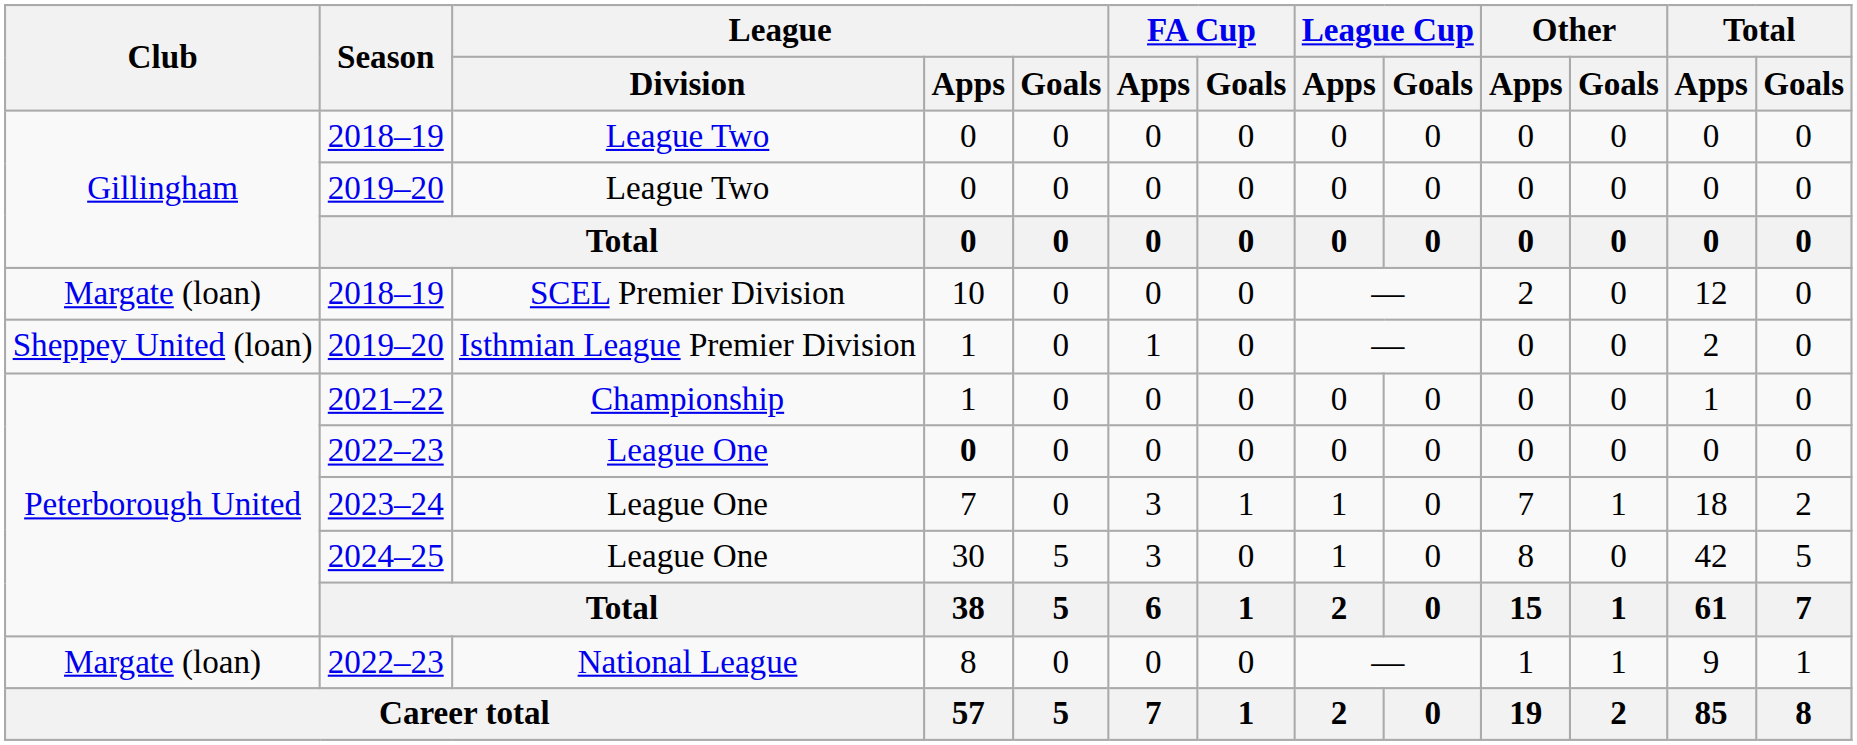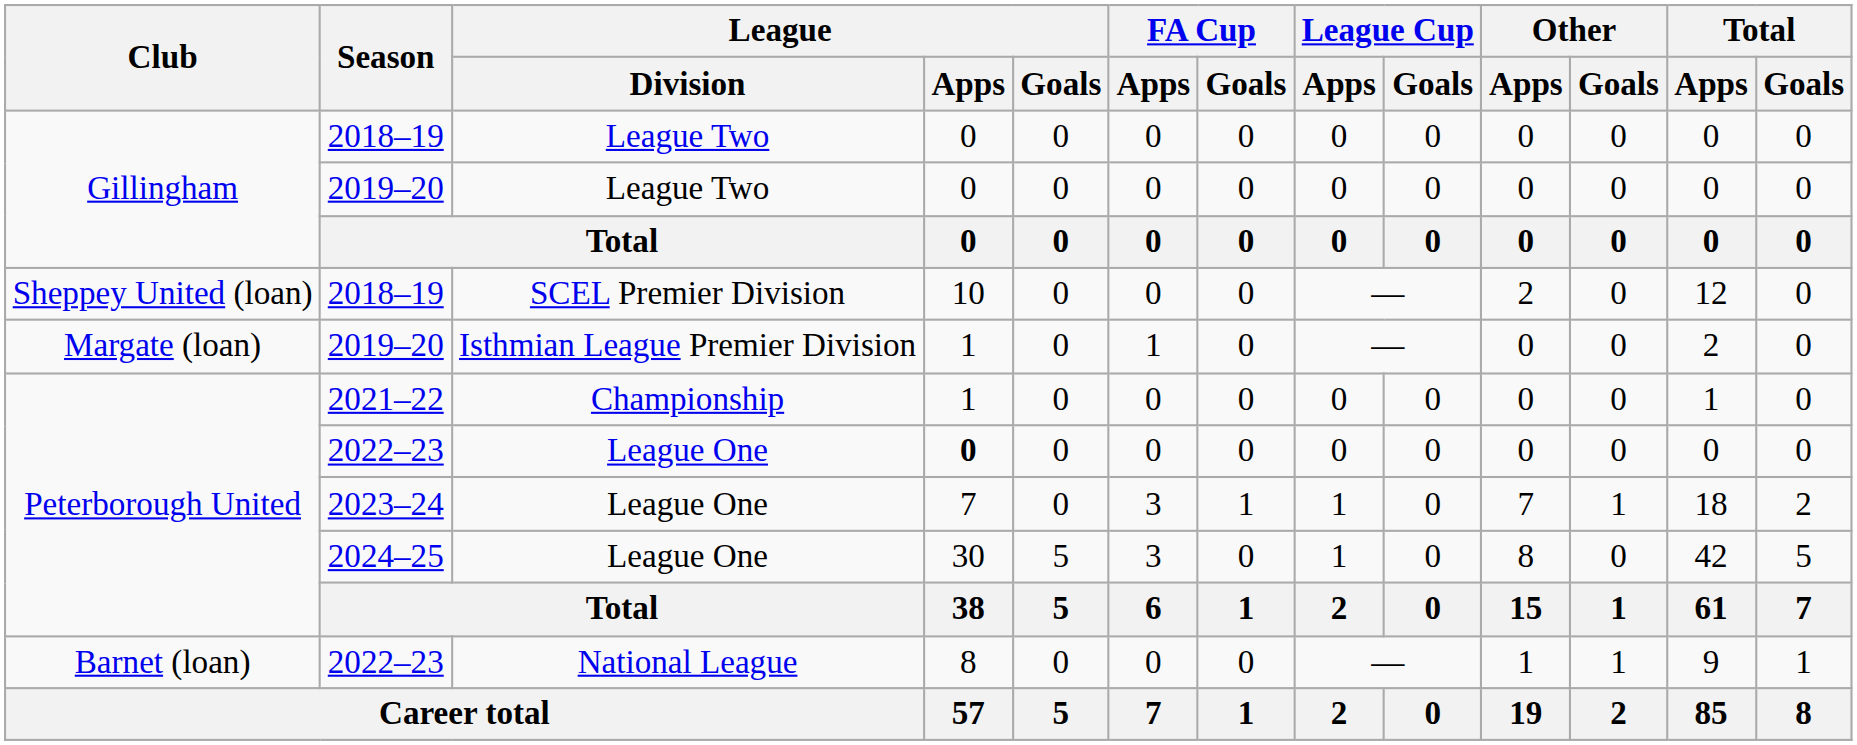2018–19 / SCEL Premier Division | Club: Margate (loan) -> Sheppey United (loan)
2019–20 / Isthmian League Premier Division | Club: Sheppey United (loan) -> Margate (loan)
2022–23 / National League | Club: Margate (loan) -> Barnet (loan)
